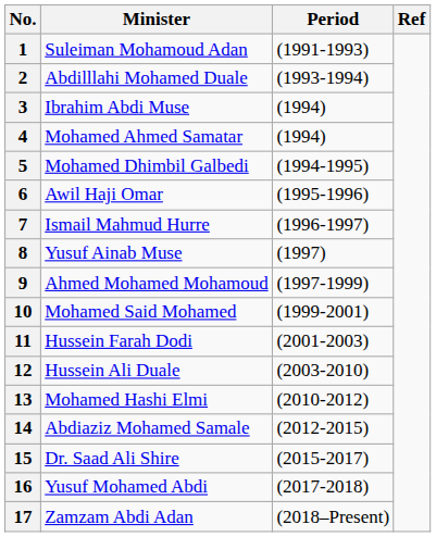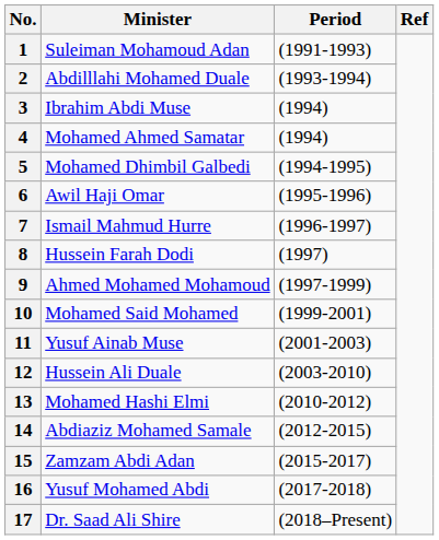8 | Minister: Yusuf Ainab Muse -> Hussein Farah Dodi
11 | Minister: Hussein Farah Dodi -> Yusuf Ainab Muse
15 | Minister: Dr. Saad Ali Shire -> Zamzam Abdi Adan
17 | Minister: Zamzam Abdi Adan -> Dr. Saad Ali Shire
